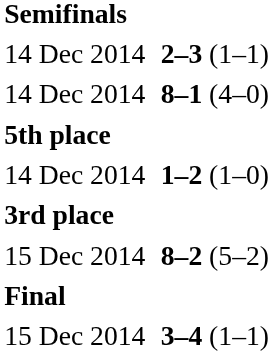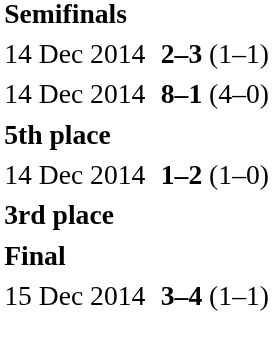- row: 15 Dec 2014 | 8–2 (5–2)
